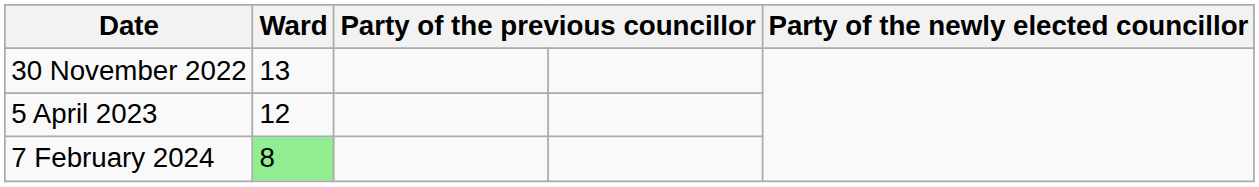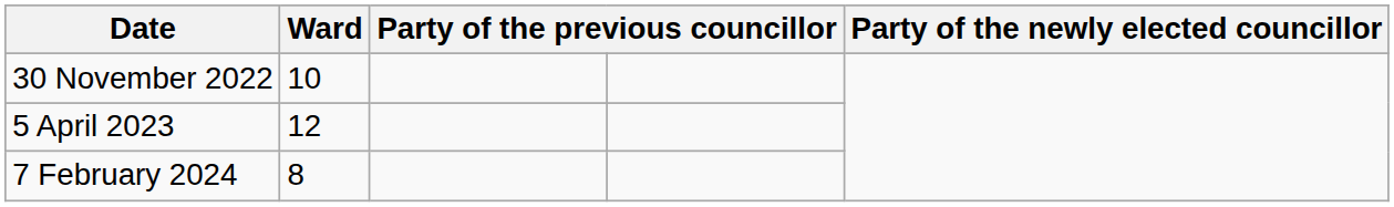30 November 2022 | Ward: 13 -> 10
7 February 2024 | Ward: lightgreen background -> no background
